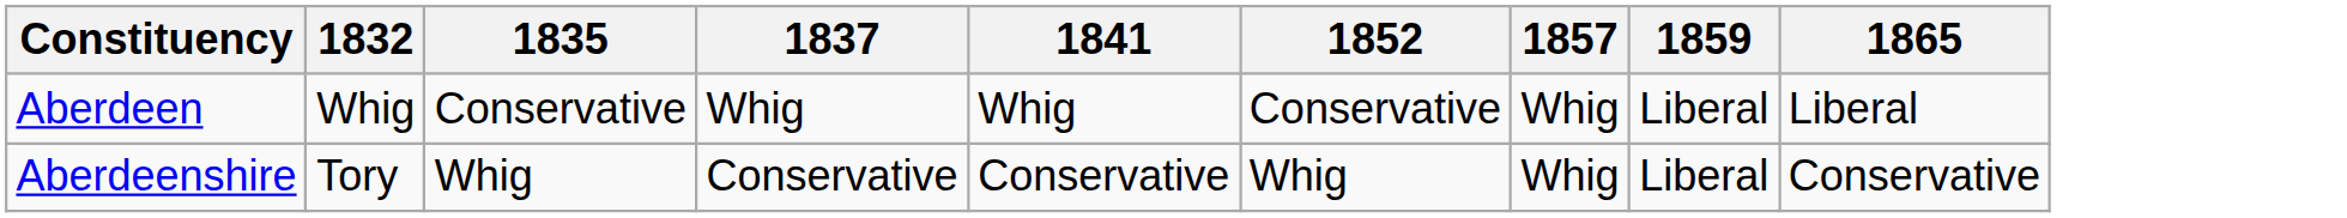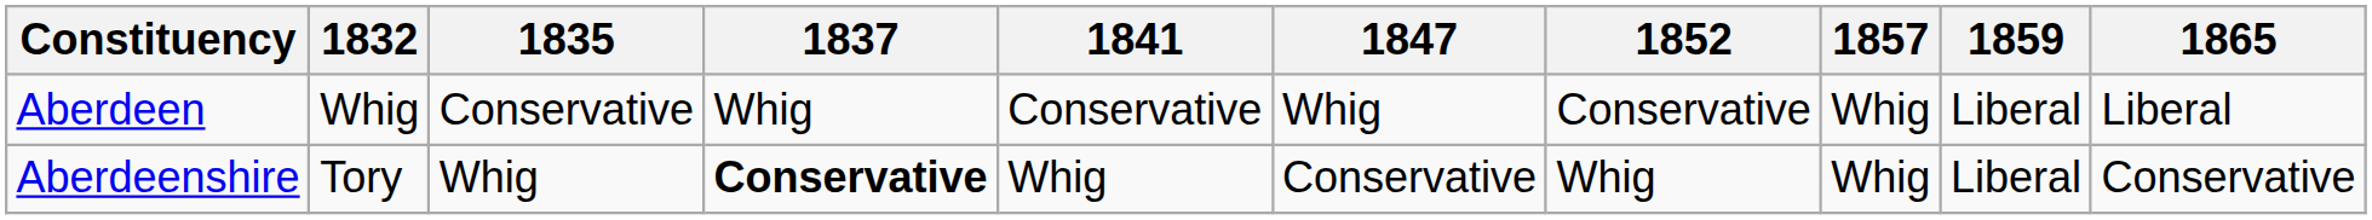+ column: 1847 | Whig | Conservative
Aberdeen | 1841: Whig -> Conservative
Aberdeenshire | 1837: normal -> bold
Aberdeenshire | 1841: Conservative -> Whig
